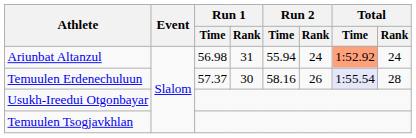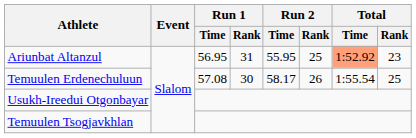Ariunbat Altanzul | Run 1 / Time: 56.98 -> 56.95
Ariunbat Altanzul | Run 2 / Time: 55.94 -> 55.95
Ariunbat Altanzul | Run 2 / Rank: 24 -> 25
Ariunbat Altanzul | Total / Rank: 24 -> 23
Temuulen Erdenechuluun | Run 1 / Time: 57.37 -> 57.08
Temuulen Erdenechuluun | Run 2 / Time: 58.16 -> 58.17
Temuulen Erdenechuluun | Total / Time: lavender background -> no background
Temuulen Erdenechuluun | Total / Rank: 28 -> 25
